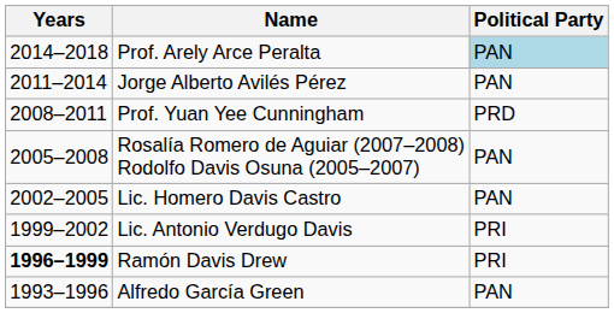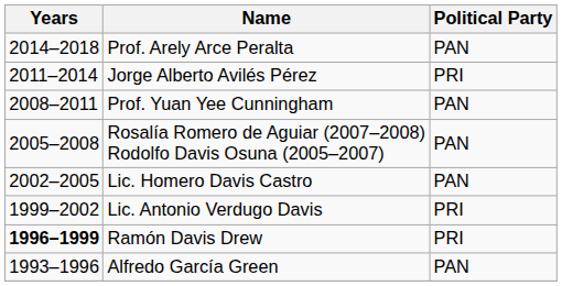Prof. Arely Arce Peralta | Political Party: lightblue background -> no background
Jorge Alberto Avilés Pérez | Political Party: PAN -> PRI
Prof. Yuan Yee Cunningham | Political Party: PRD -> PAN
